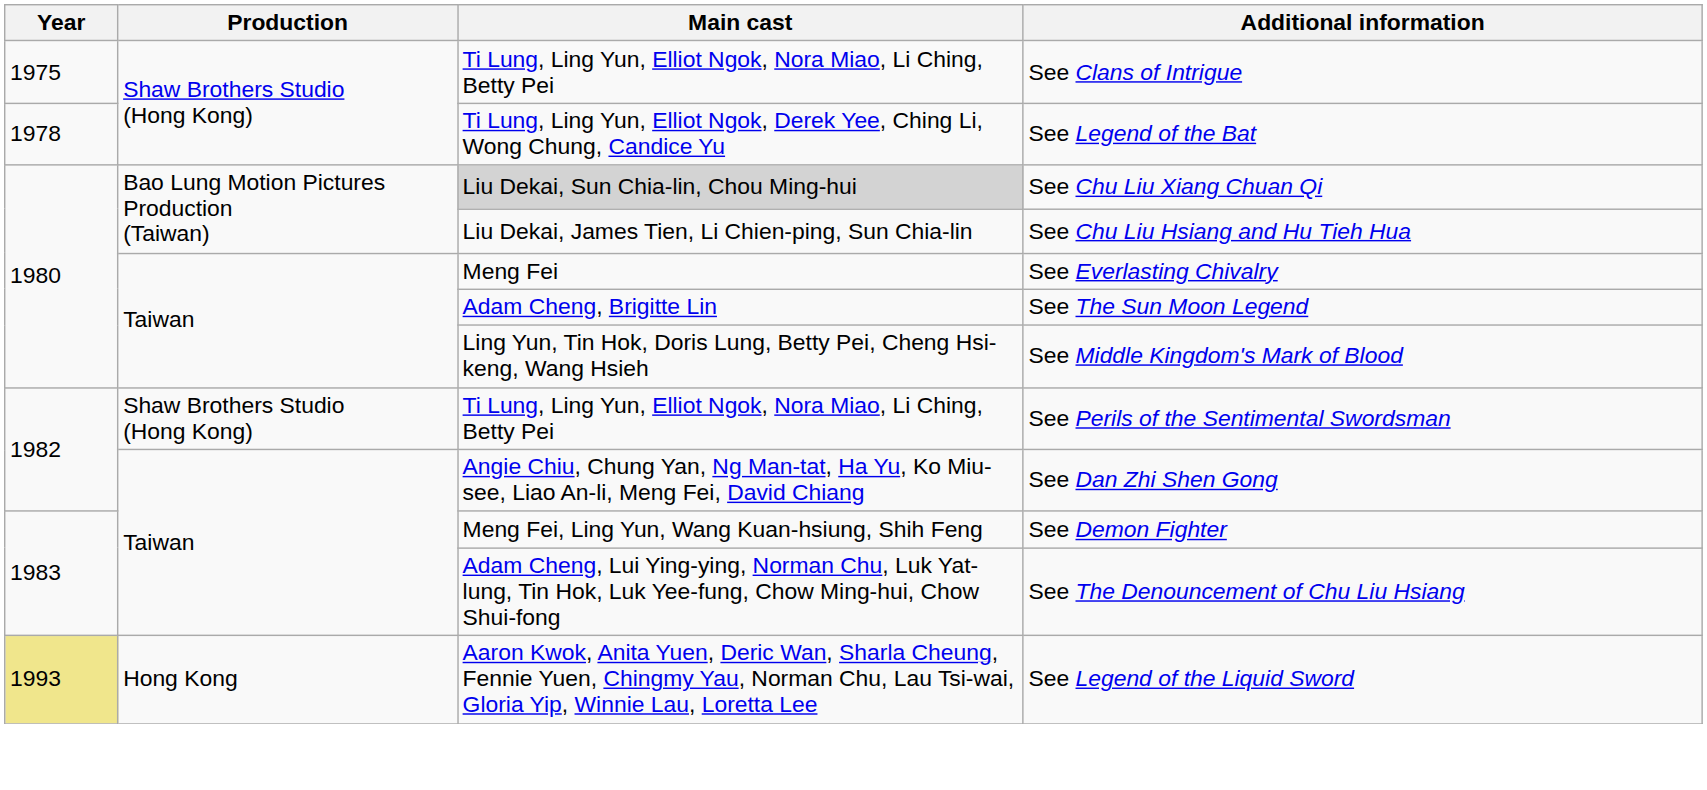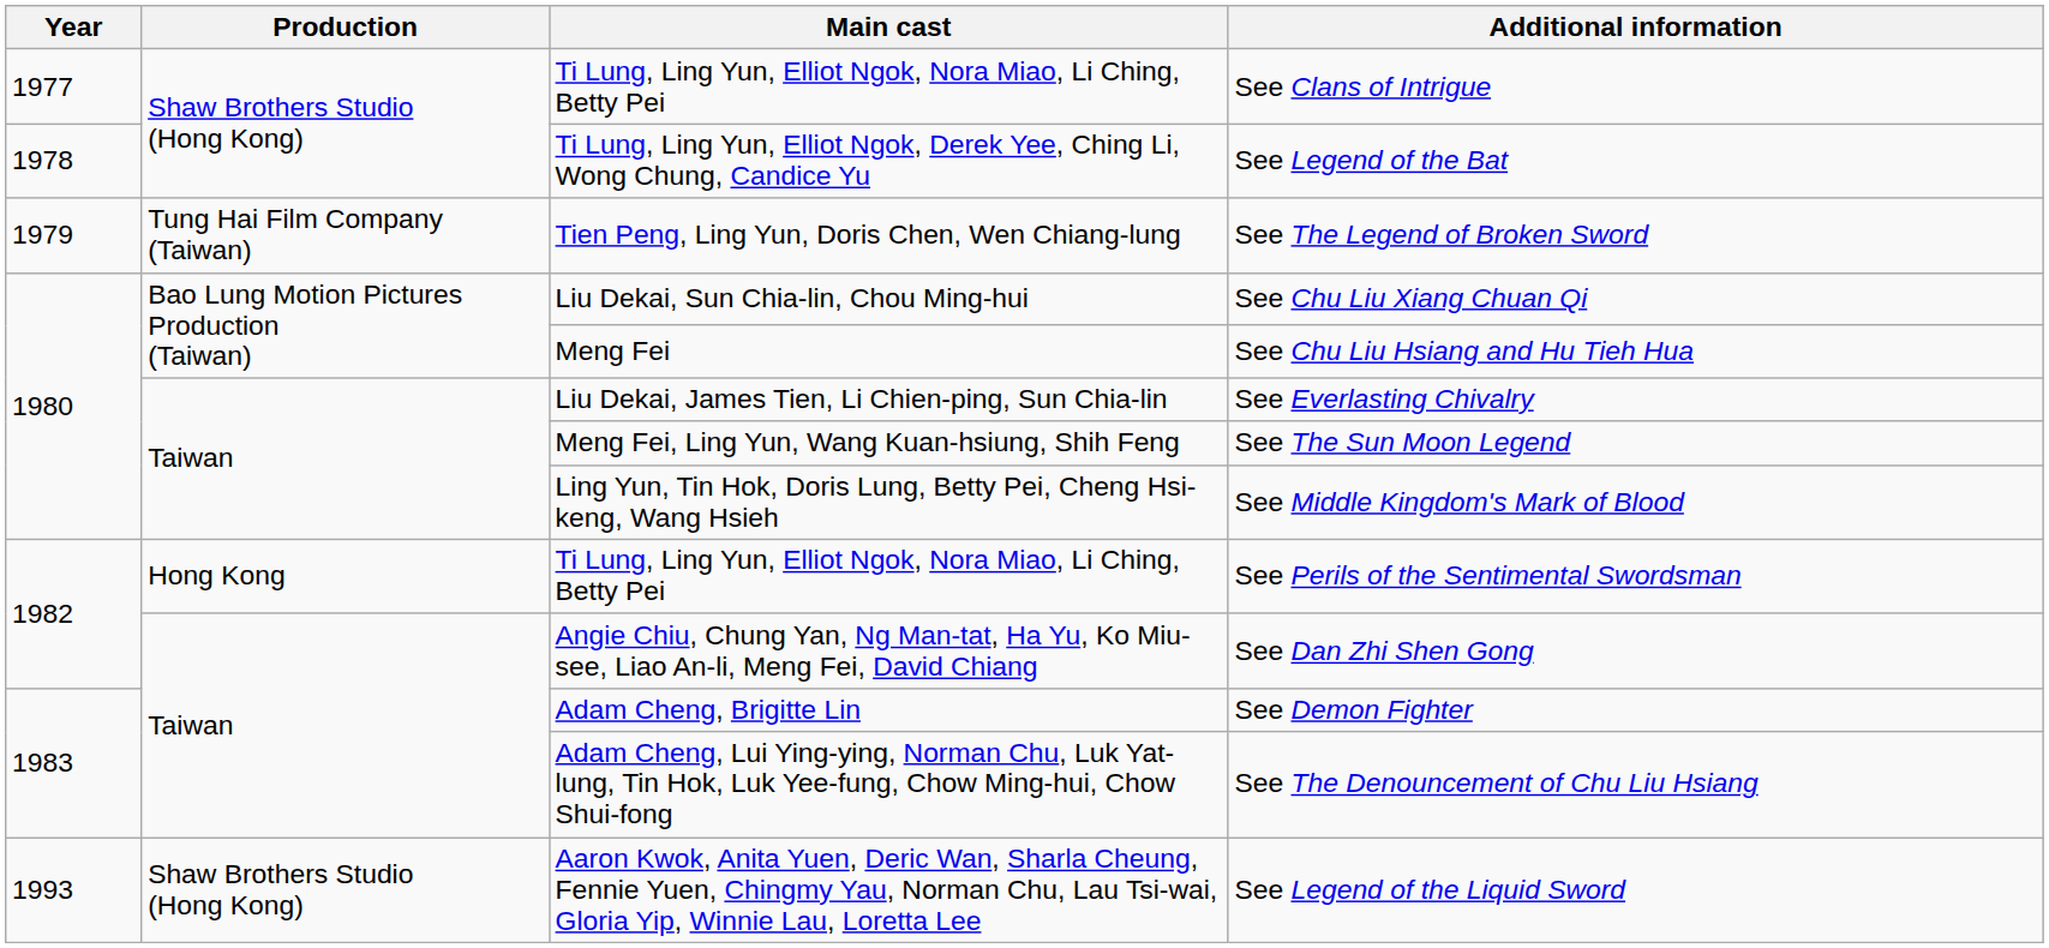See Clans of Intrigue | Year: 1975 -> 1977
+ row: 1979 | Tung Hai Film Company (Taiwan) | Tien Peng, Ling Yun, Doris Chen, Wen Chiang-lung | See The Legend of Broken Sword
See Chu Liu Xiang Chuan Qi | Main cast: lightgrey background -> no background
See Chu Liu Hsiang and Hu Tieh Hua | Main cast: Liu Dekai, James Tien, Li Chien-ping, Sun Chia-lin -> Meng Fei
See Everlasting Chivalry | Main cast: Meng Fei -> Liu Dekai, James Tien, Li Chien-ping, Sun Chia-lin
See The Sun Moon Legend | Main cast: Adam Cheng, Brigitte Lin -> Meng Fei, Ling Yun, Wang Kuan-hsiung, Shih Feng
See Perils of the Sentimental Swordsman | Production: Shaw Brothers Studio (Hong Kong) -> Hong Kong
See Demon Fighter | Main cast: Meng Fei, Ling Yun, Wang Kuan-hsiung, Shih Feng -> Adam Cheng, Brigitte Lin
See Legend of the Liquid Sword | Year: khaki background -> no background
See Legend of the Liquid Sword | Production: Hong Kong -> Shaw Brothers Studio (Hong Kong)
